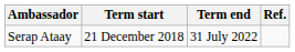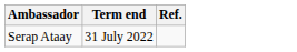- column: Term start | 21 December 2018
